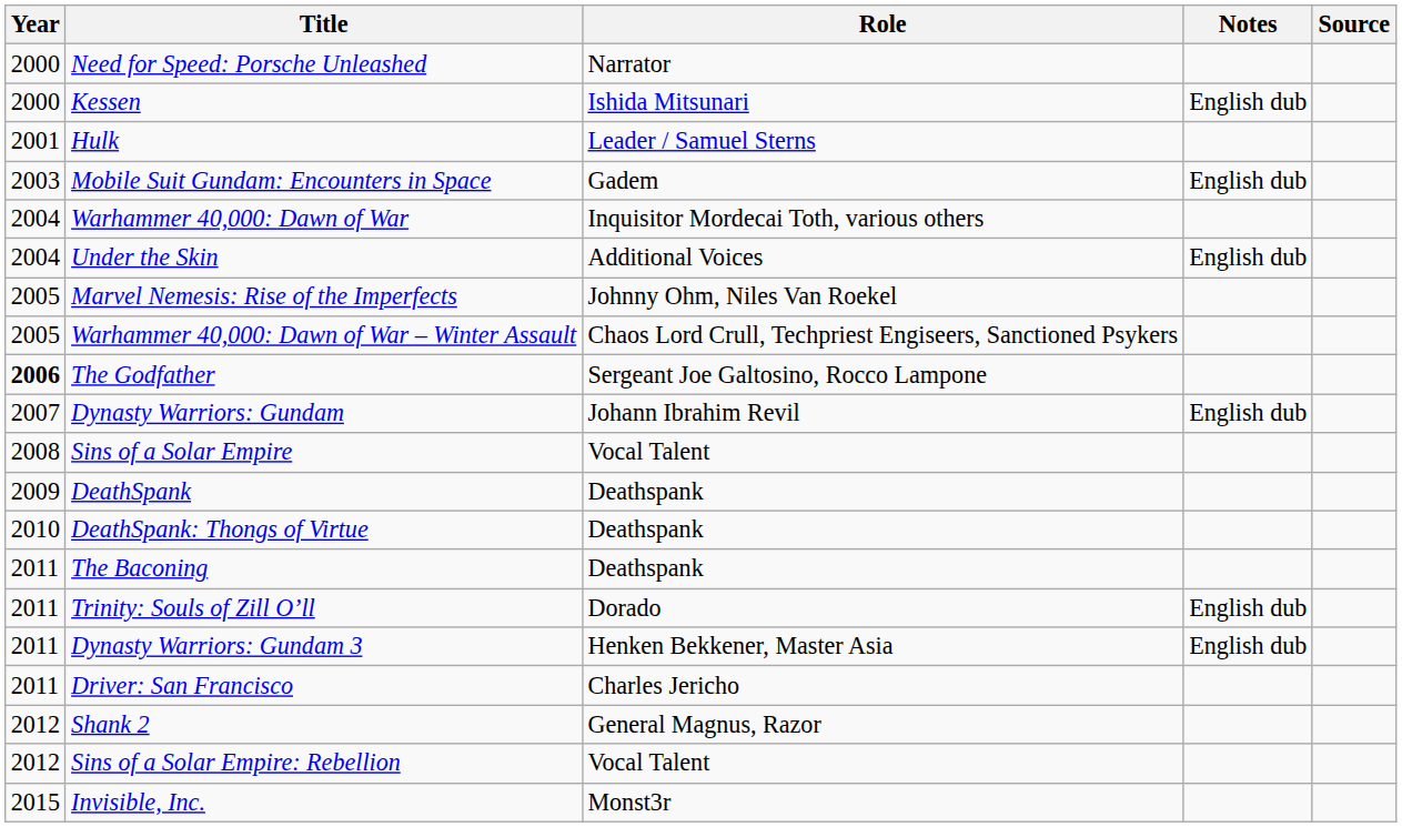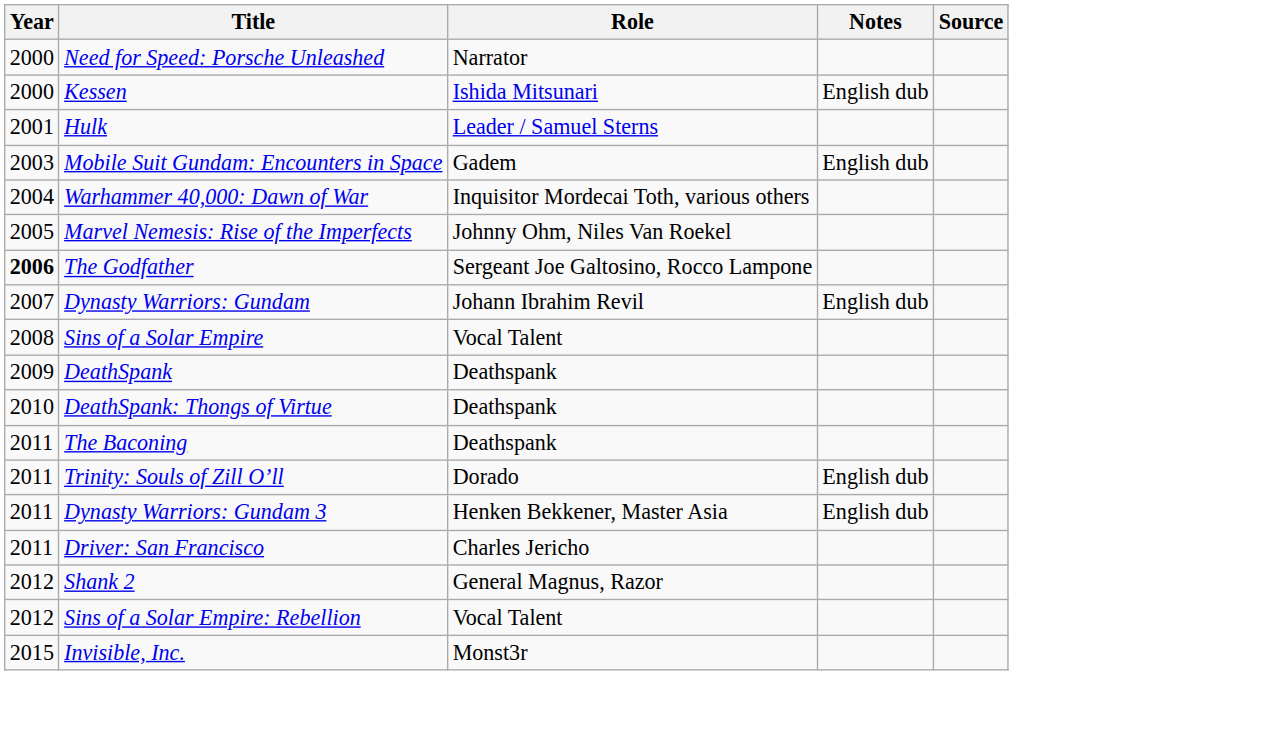- row: 2004 | Under the Skin | Additional Voices | English dub
- row: 2005 | Warhammer 40,000: Dawn of War – Winter Assault | Chaos Lord Crull, Techpriest Engiseers, Sanctioned Psykers
